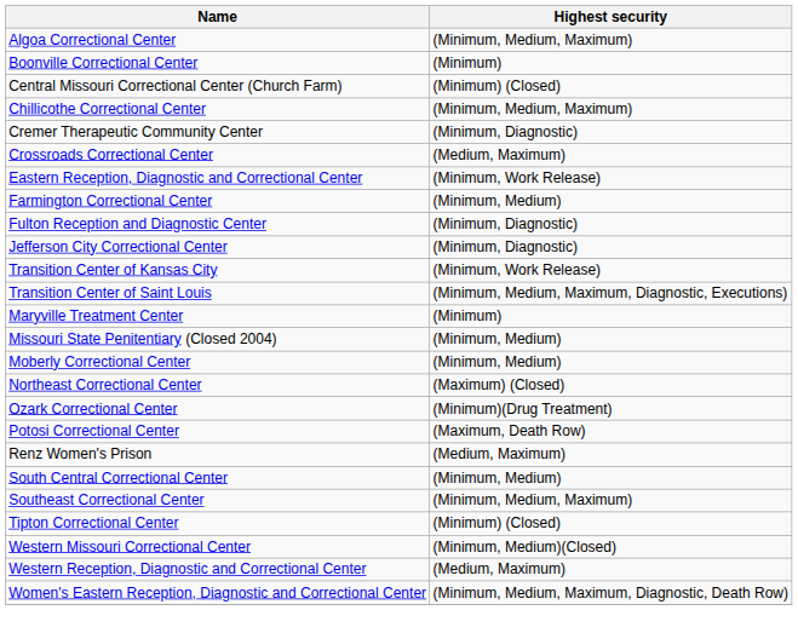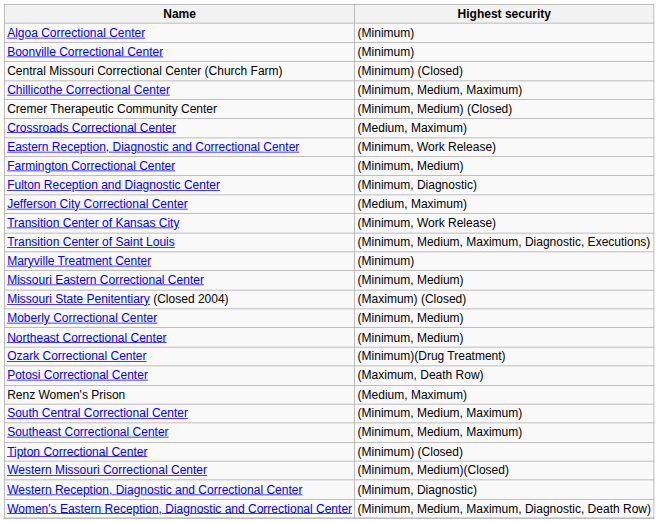Algoa Correctional Center | Highest security: (Minimum, Medium, Maximum) -> (Minimum)
Cremer Therapeutic Community Center | Highest security: (Minimum, Diagnostic) -> (Minimum, Medium) (Closed)
Jefferson City Correctional Center | Highest security: (Minimum, Diagnostic) -> (Medium, Maximum)
+ row: Missouri Eastern Correctional Center | (Minimum, Medium)
Missouri State Penitentiary (Closed 2004) | Highest security: (Minimum, Medium) -> (Maximum) (Closed)
Northeast Correctional Center | Highest security: (Maximum) (Closed) -> (Minimum, Medium)
South Central Correctional Center | Highest security: (Minimum, Medium) -> (Minimum, Medium, Maximum)
Western Reception, Diagnostic and Correctional Center | Highest security: (Medium, Maximum) -> (Minimum, Diagnostic)
